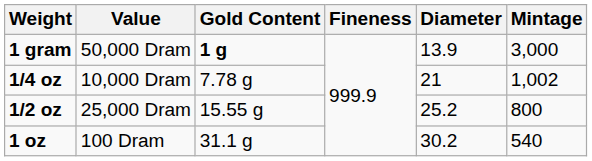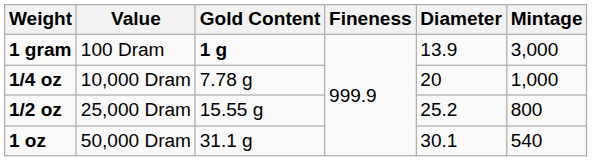1 gram | Value: 50,000 Dram -> 100 Dram
1/4 oz | Diameter: 21 -> 20
1/4 oz | Mintage: 1,002 -> 1,000
1 oz | Value: 100 Dram -> 50,000 Dram
1 oz | Diameter: 30.2 -> 30.1
